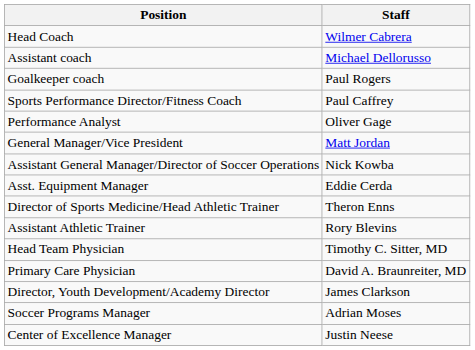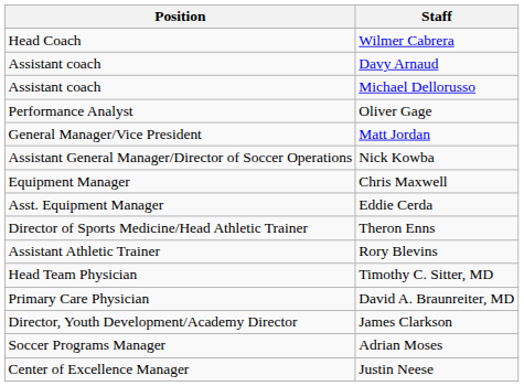+ row: Assistant coach | Davy Arnaud
- row: Goalkeeper coach | Paul Rogers
- row: Sports Performance Director/Fitness Coach | Paul Caffrey
+ row: Equipment Manager | Chris Maxwell
